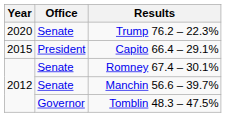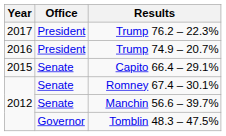Trump 76.2 – 22.3% | Year: 2020 -> 2017
Trump 76.2 – 22.3% | Office: Senate -> President
+ row: 2016 | President | Trump 74.9 – 20.7%
Capito 66.4 – 29.1% | Office: President -> Senate
